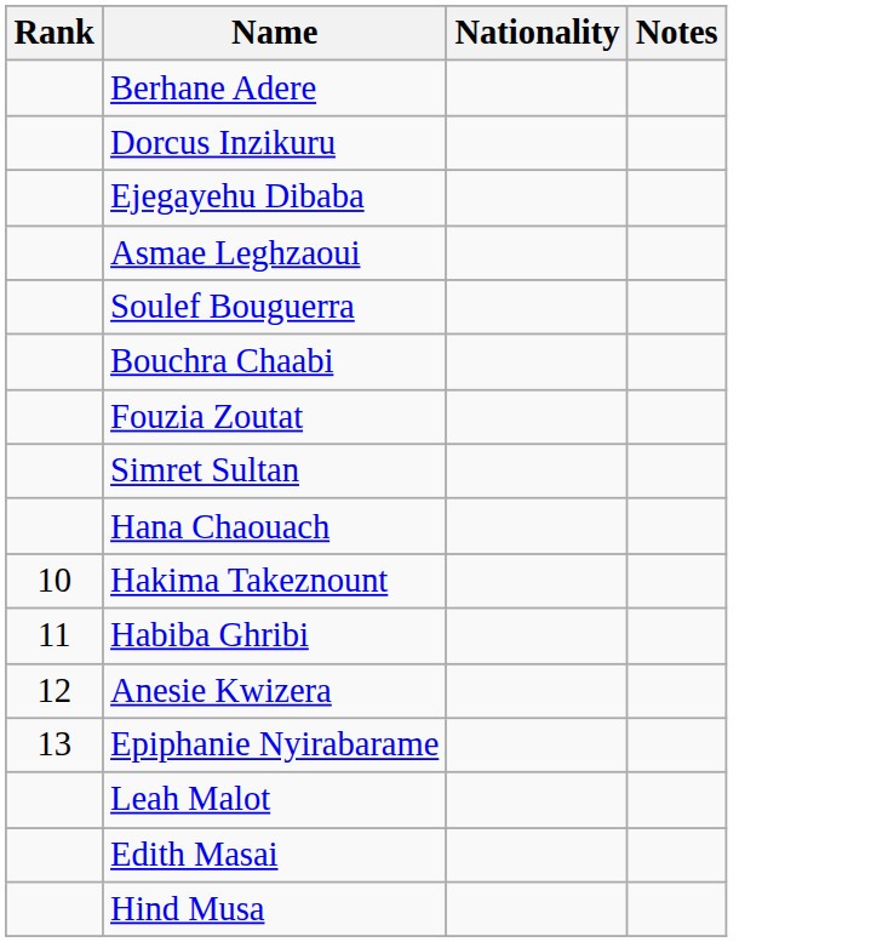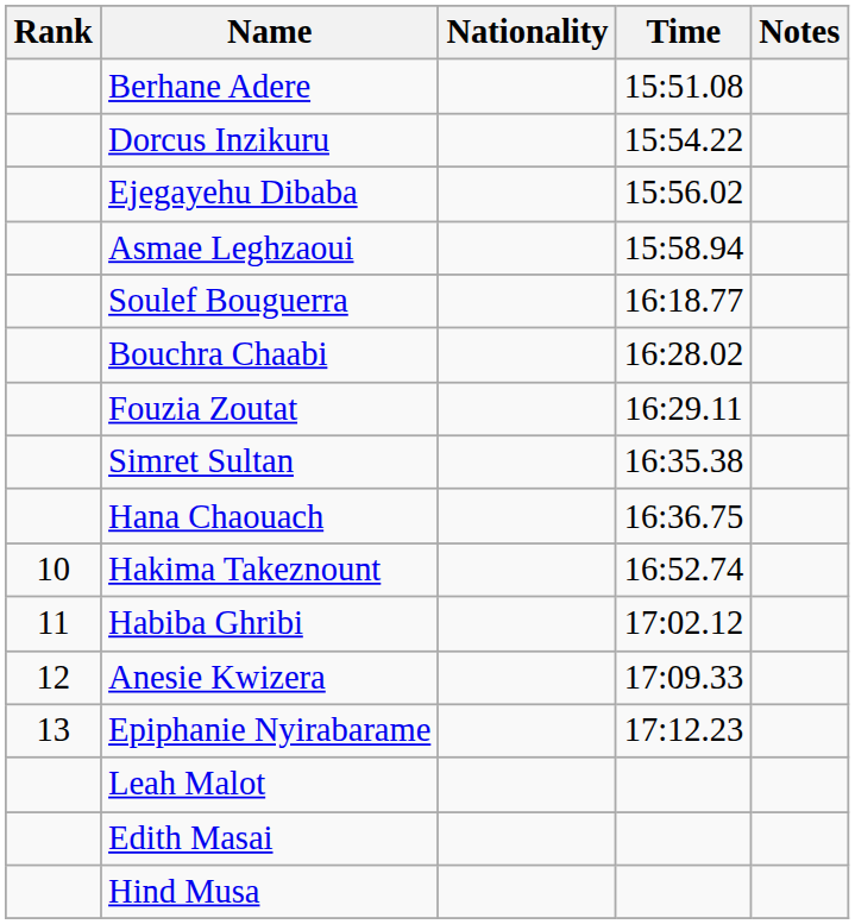+ column: Time | 15:51.08 | 15:54.22 | 15:56.02 | 15:58.94 | 16:18.77 | 16:28.02 | 16:29.11 | 16:35.38 | 16:36.75 | 16:52.74 | 17:02.12 | 17:09.33 | 17:12.23
